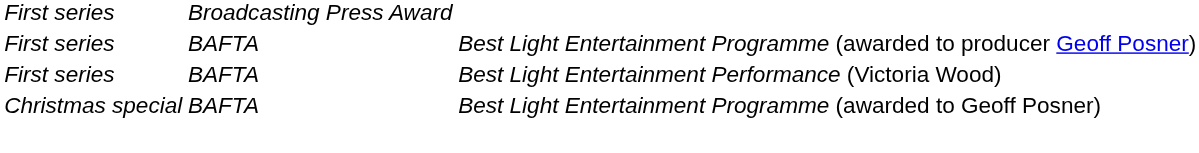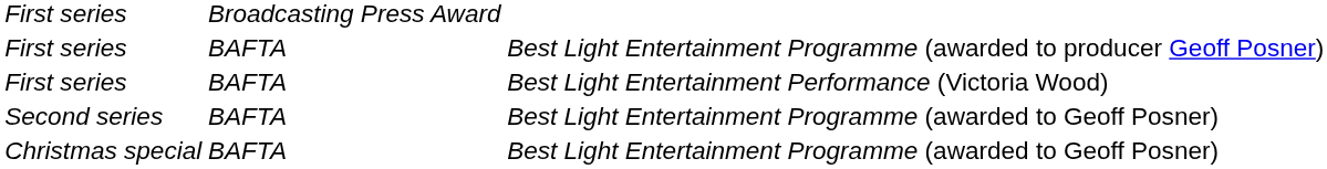+ row: Second series | BAFTA | Best Light Entertainment Programme (awarded to Geoff Posner)
